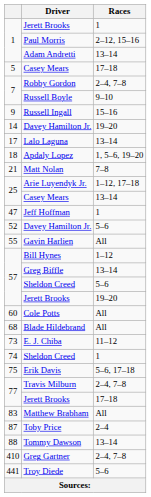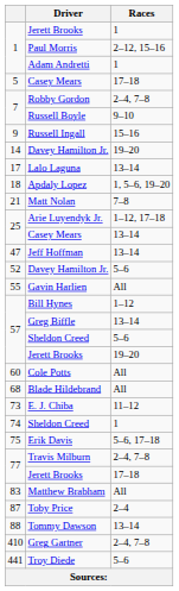Adam Andretti | Races: 13–14 -> 1
Jeff Hoffman | Races: 1 -> 13–14
